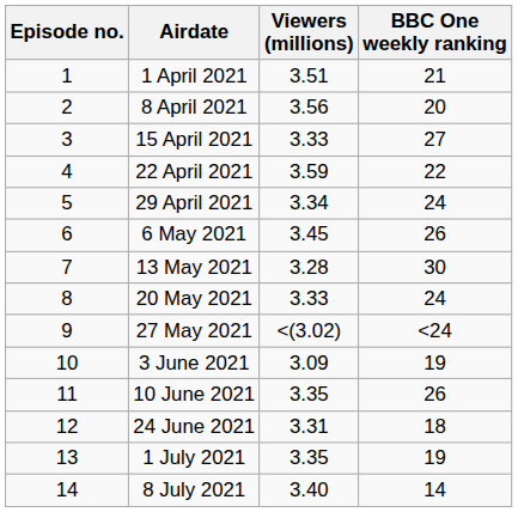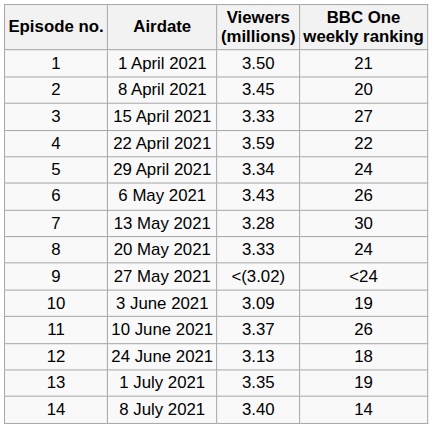1 April 2021 | Viewers (millions): 3.51 -> 3.50
8 April 2021 | Viewers (millions): 3.56 -> 3.45
6 May 2021 | Viewers (millions): 3.45 -> 3.43
10 June 2021 | Viewers (millions): 3.35 -> 3.37
24 June 2021 | Viewers (millions): 3.31 -> 3.13
